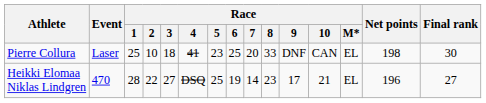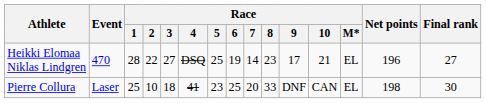rows swapped: Pierre Collura <-> Heikki Elomaa Niklas Lindgren
